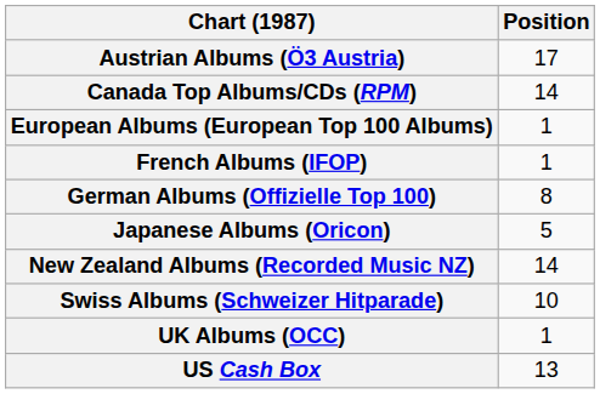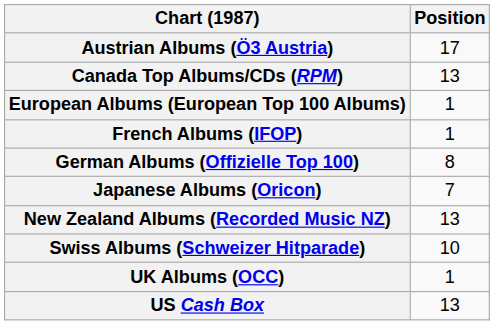Canada Top Albums/CDs (RPM) | Position: 14 -> 13
Japanese Albums (Oricon) | Position: 5 -> 7
New Zealand Albums (Recorded Music NZ) | Position: 14 -> 13
